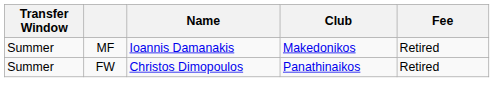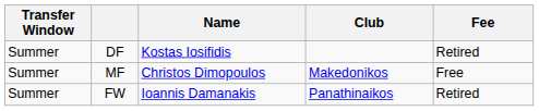+ row: Summer | DF | Kostas Iosifidis | Retired
MF | Name: Ioannis Damanakis -> Christos Dimopoulos
MF | Fee: Retired -> Free
FW | Name: Christos Dimopoulos -> Ioannis Damanakis
